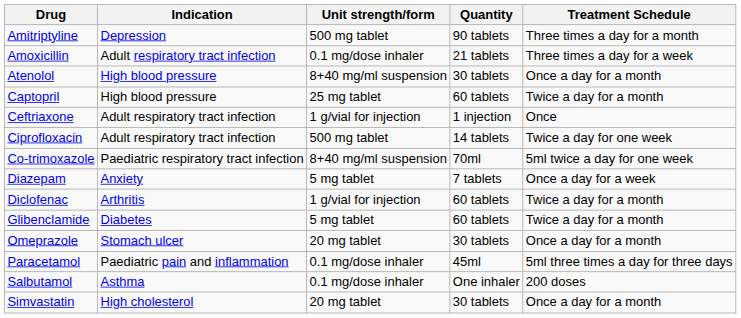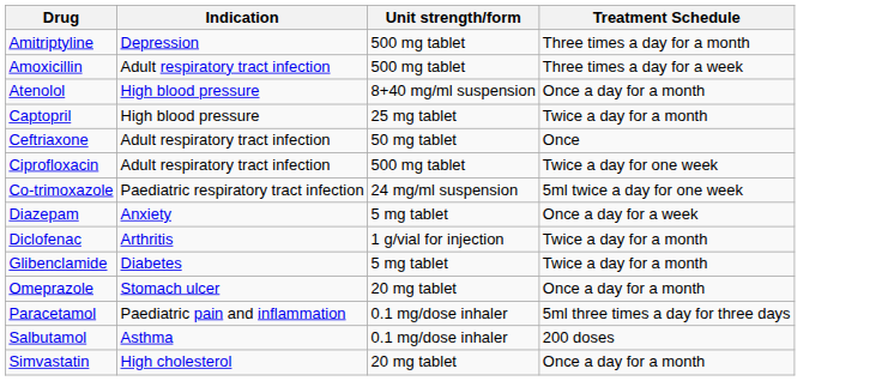- column: Quantity | 90 tablets | 21 tablets | 30 tablets | 60 tablets | 1 injection | 14 tablets | 70ml | 7 tablets | 60 tablets | 60 tablets | 30 tablets | 45ml | One inhaler | 30 tablets
Amoxicillin | Unit strength/form: 0.1 mg/dose inhaler -> 500 mg tablet
Ceftriaxone | Unit strength/form: 1 g/vial for injection -> 50 mg tablet
Co-trimoxazole | Unit strength/form: 8+40 mg/ml suspension -> 24 mg/ml suspension
